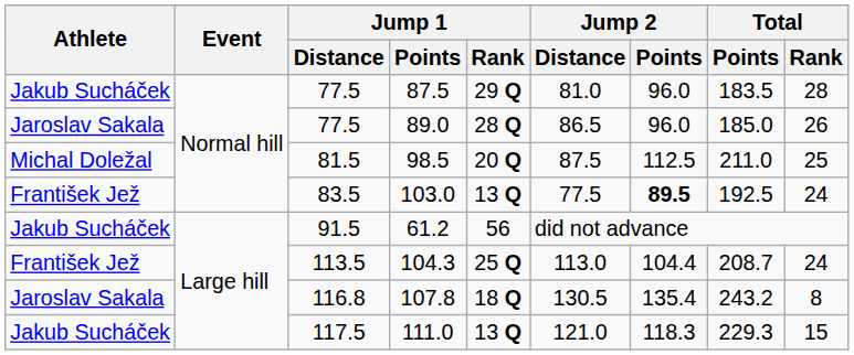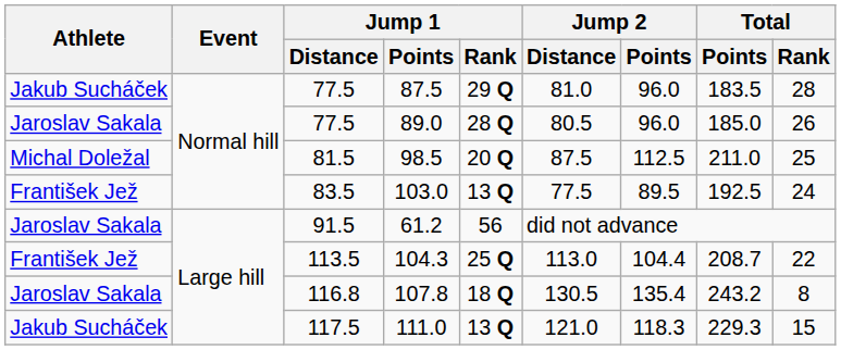89.0 | Jump 2 / Distance: 86.5 -> 80.5
103.0 | Jump 2 / Points: bold -> normal
61.2 | Athlete: Jakub Sucháček -> Jaroslav Sakala
104.3 | Total / Rank: 24 -> 22
